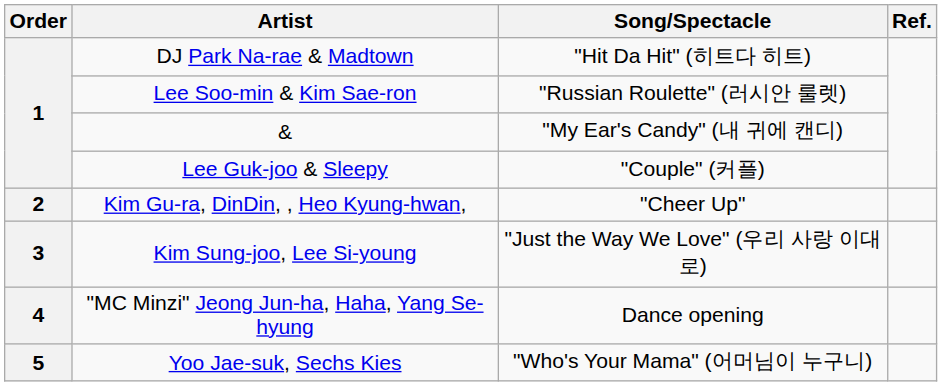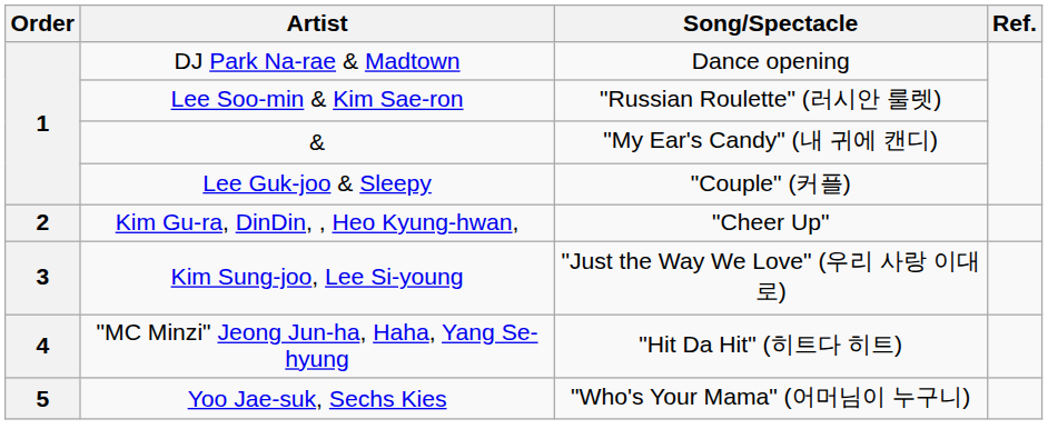DJ Park Na-rae & Madtown | Song/Spectacle: "Hit Da Hit" (히트다 히트) -> Dance opening
"MC Minzi" Jeong Jun-ha, Haha, Yang Se-hyung | Song/Spectacle: Dance opening -> "Hit Da Hit" (히트다 히트)
